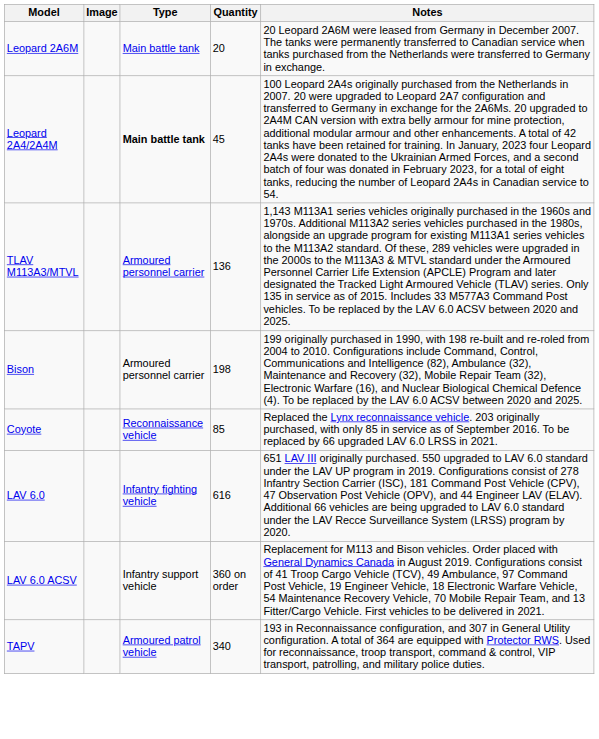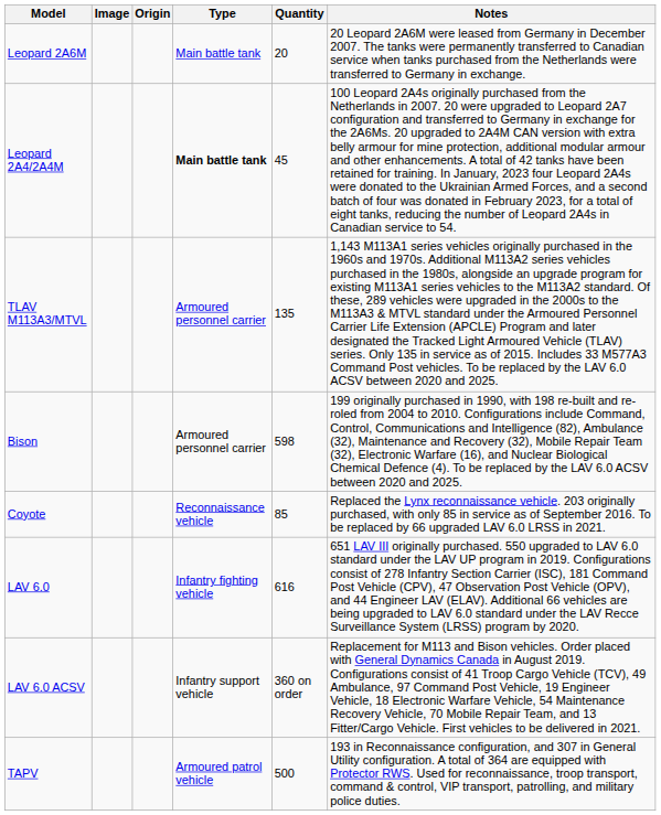+ column: Origin
TLAV M113A3/MTVL | Quantity: 136 -> 135
Bison | Quantity: 198 -> 598
TAPV | Quantity: 340 -> 500
